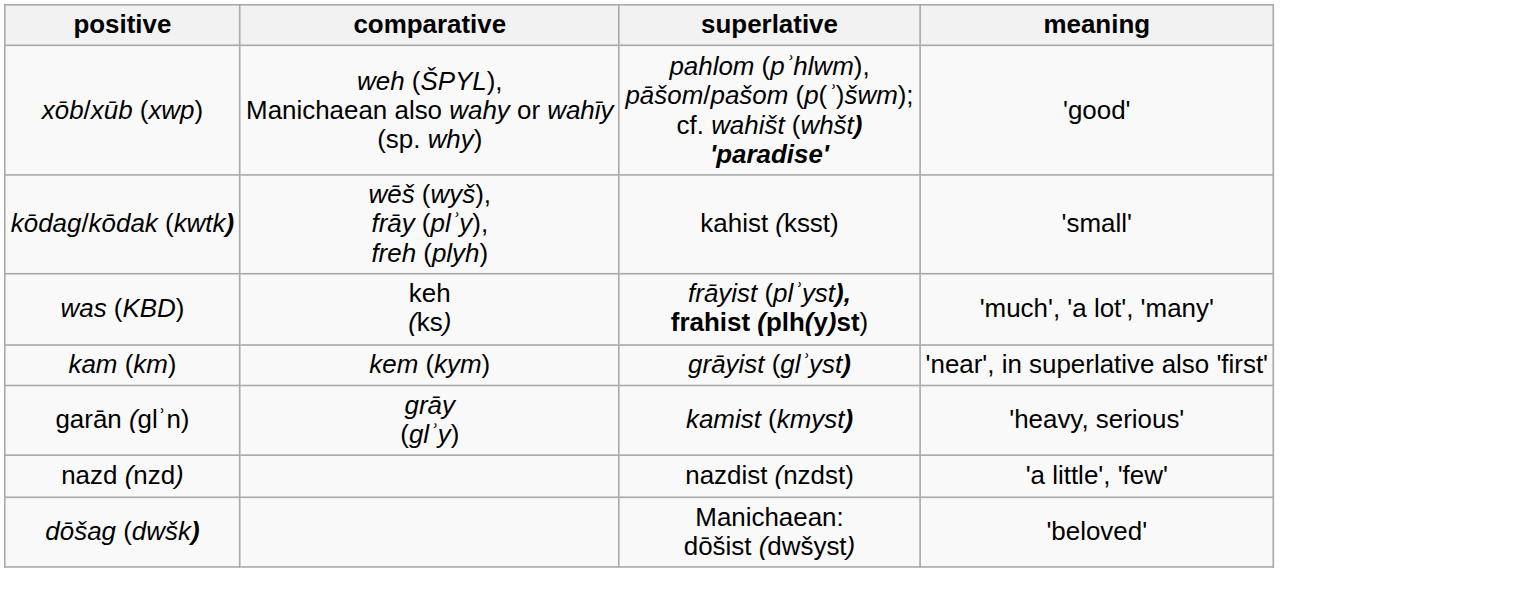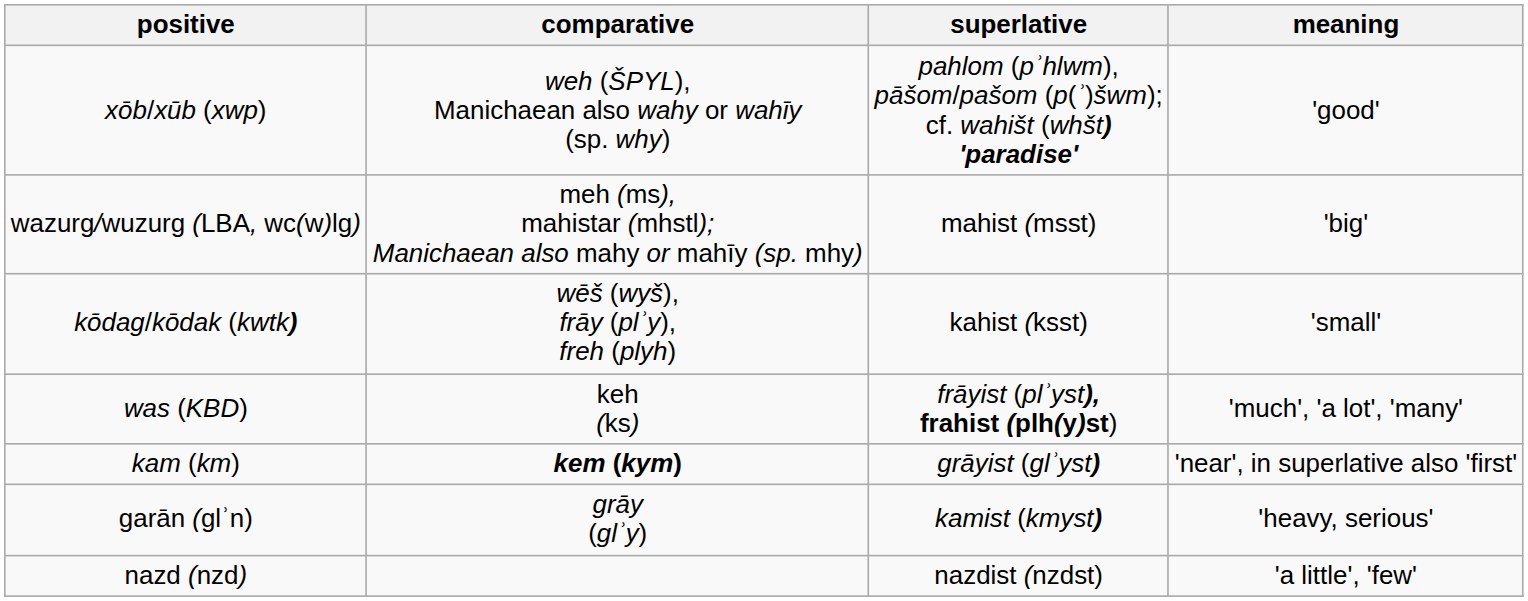+ row: wazurg/wuzurg (LBA, wc(w)lg) | meh (ms), mahistar (mhstl); Manichaean also mahy or mahīy (sp. mhy) | mahist (msst) | 'big'
kam (km) | comparative: normal -> bold
- row: dо̄šag (dwšk) | Manichaean: dо̄šist (dwšyst) | 'beloved'
